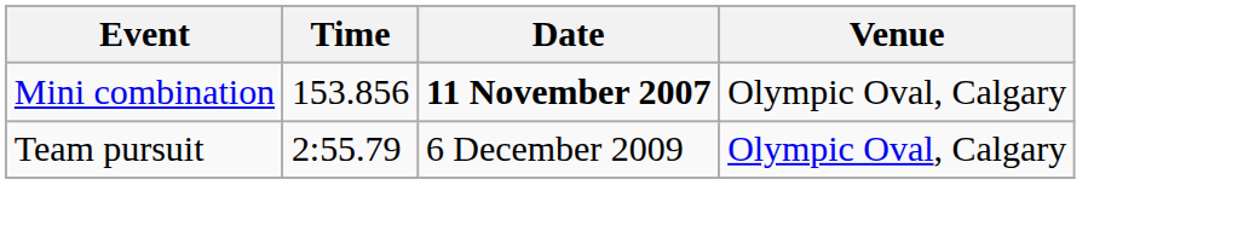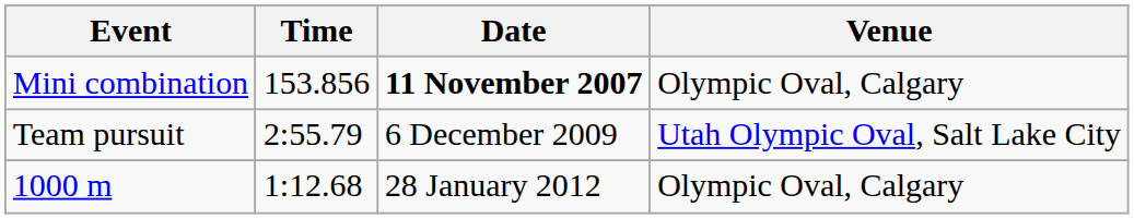Team pursuit | Venue: Olympic Oval, Calgary -> Utah Olympic Oval, Salt Lake City
+ row: 1000 m | 1:12.68 | 28 January 2012 | Olympic Oval, Calgary
